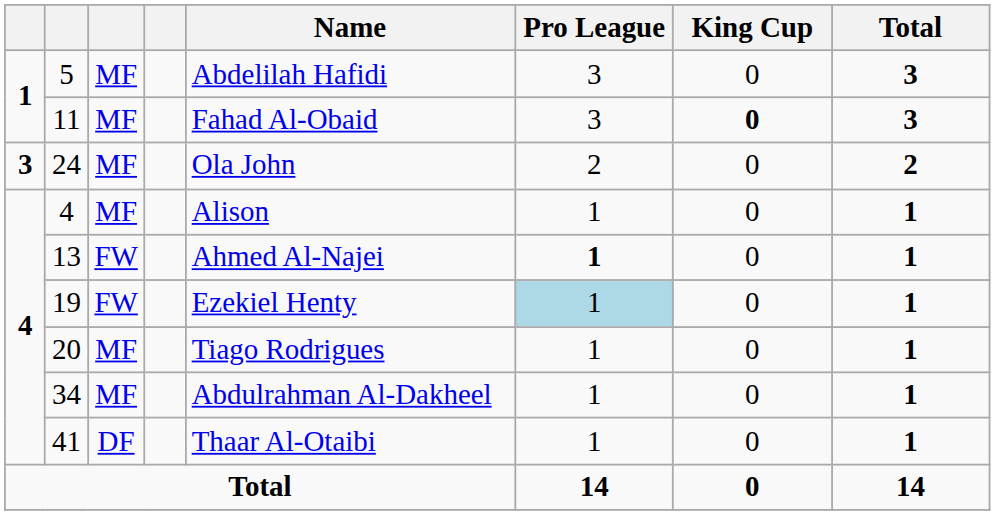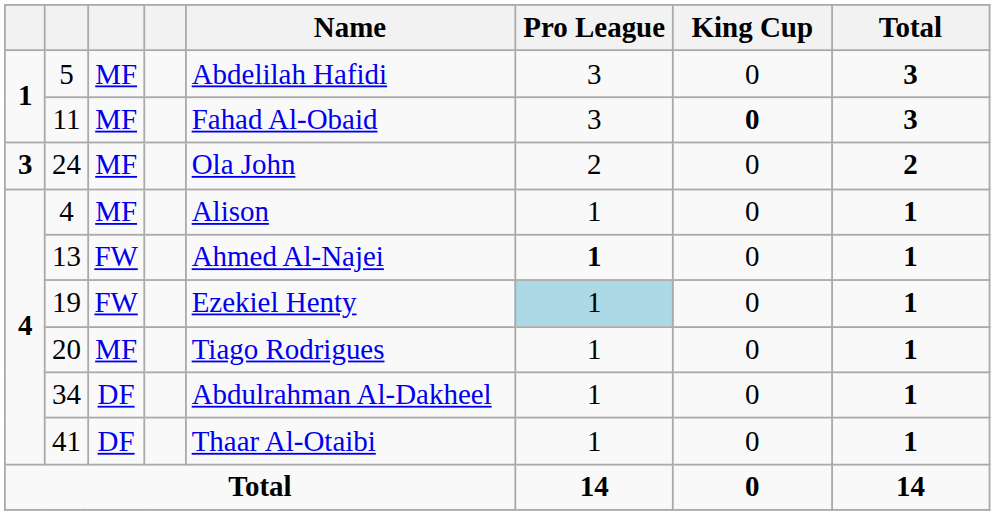34 | column 3: MF -> DF
